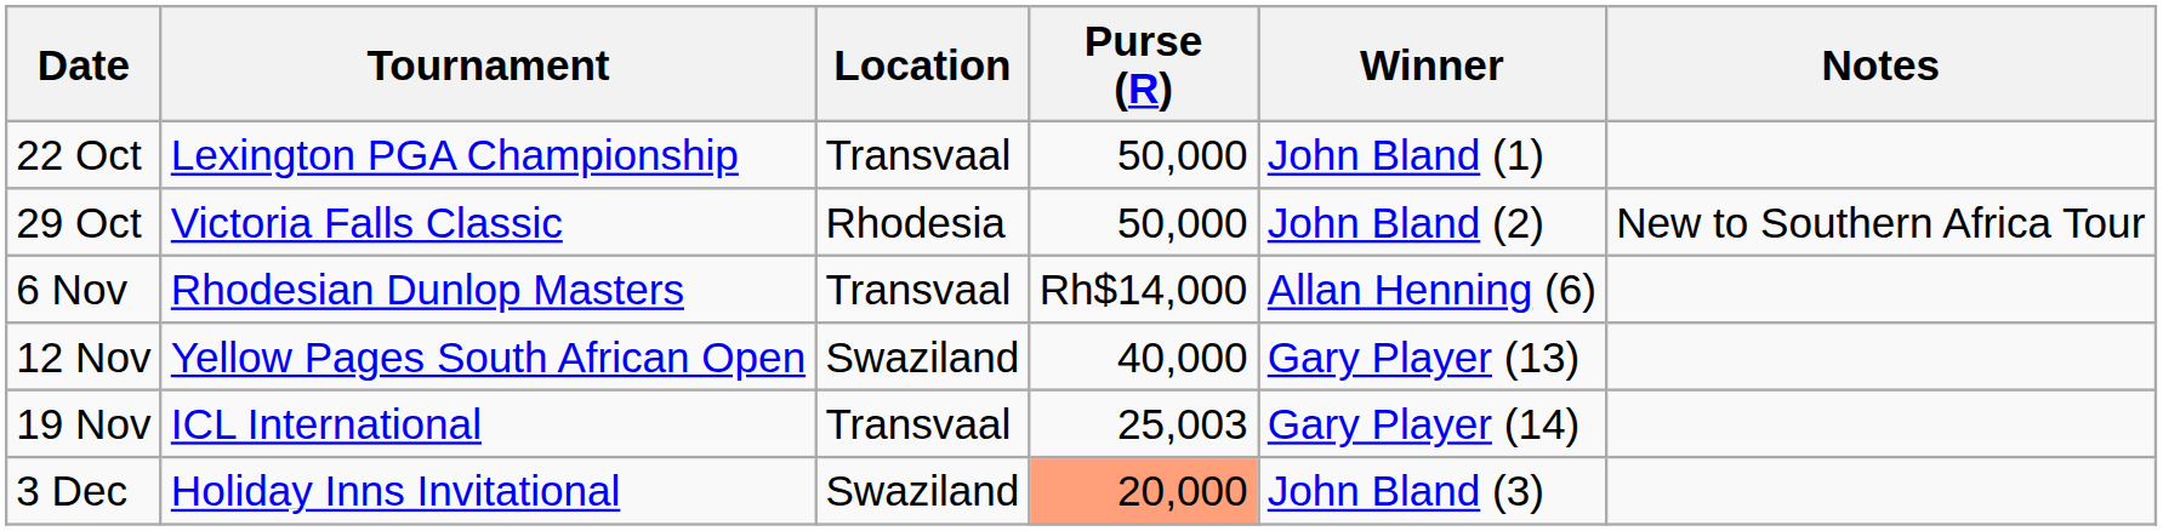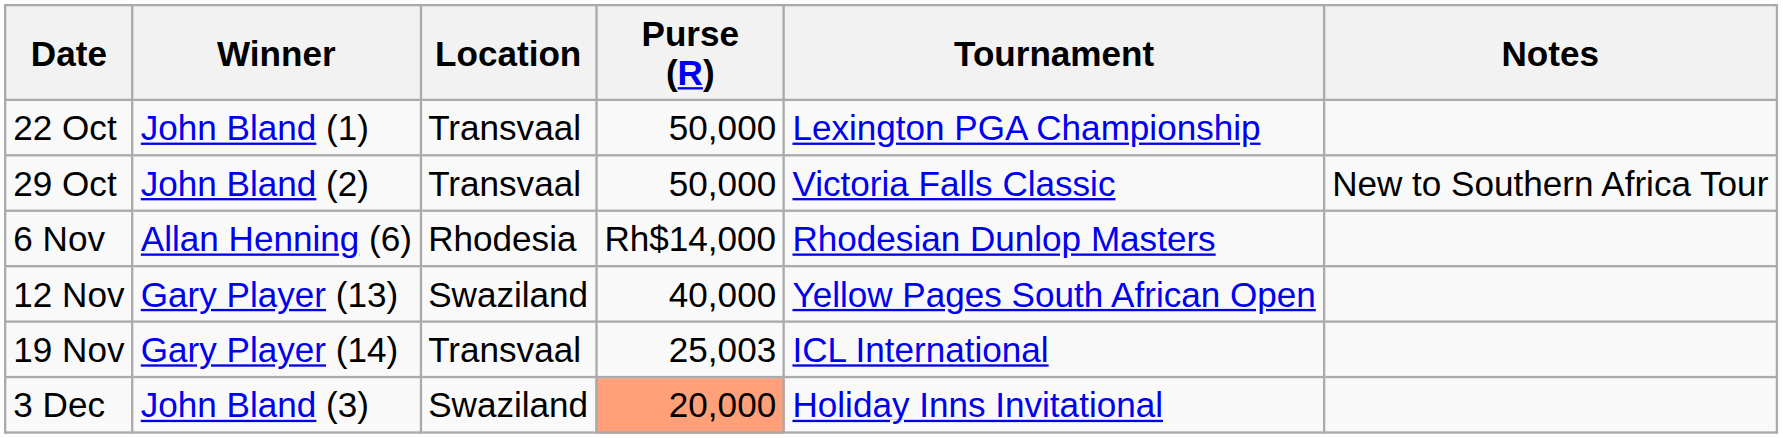columns swapped: Tournament <-> Winner
29 Oct | Location: Rhodesia -> Transvaal
6 Nov | Location: Transvaal -> Rhodesia
